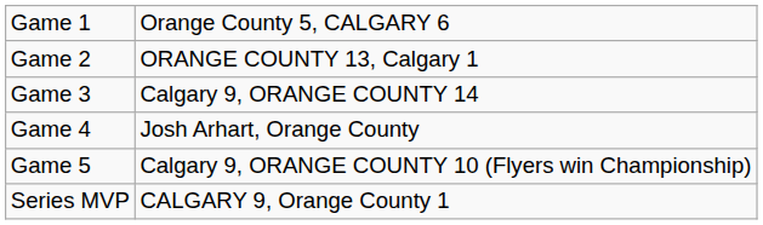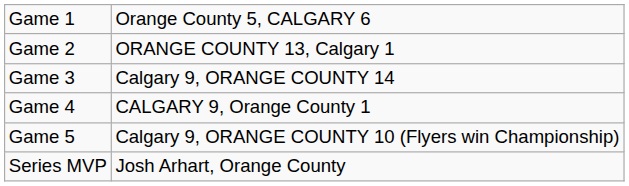Game 4 | column 2: Josh Arhart, Orange County -> CALGARY 9, Orange County 1
Series MVP | column 2: CALGARY 9, Orange County 1 -> Josh Arhart, Orange County
